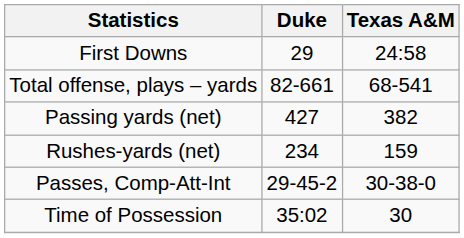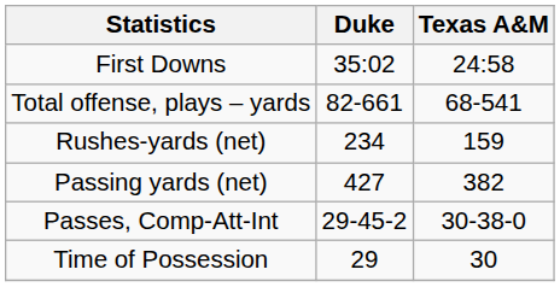First Downs | Duke: 29 -> 35:02
rows swapped: Rushes-yards (net) <-> Passing yards (net)
Time of Possession | Duke: 35:02 -> 29
